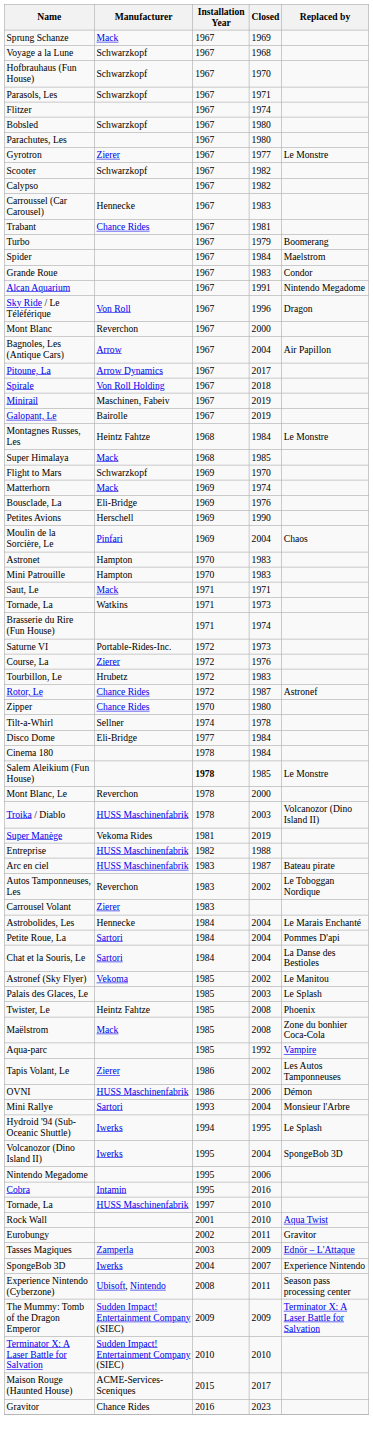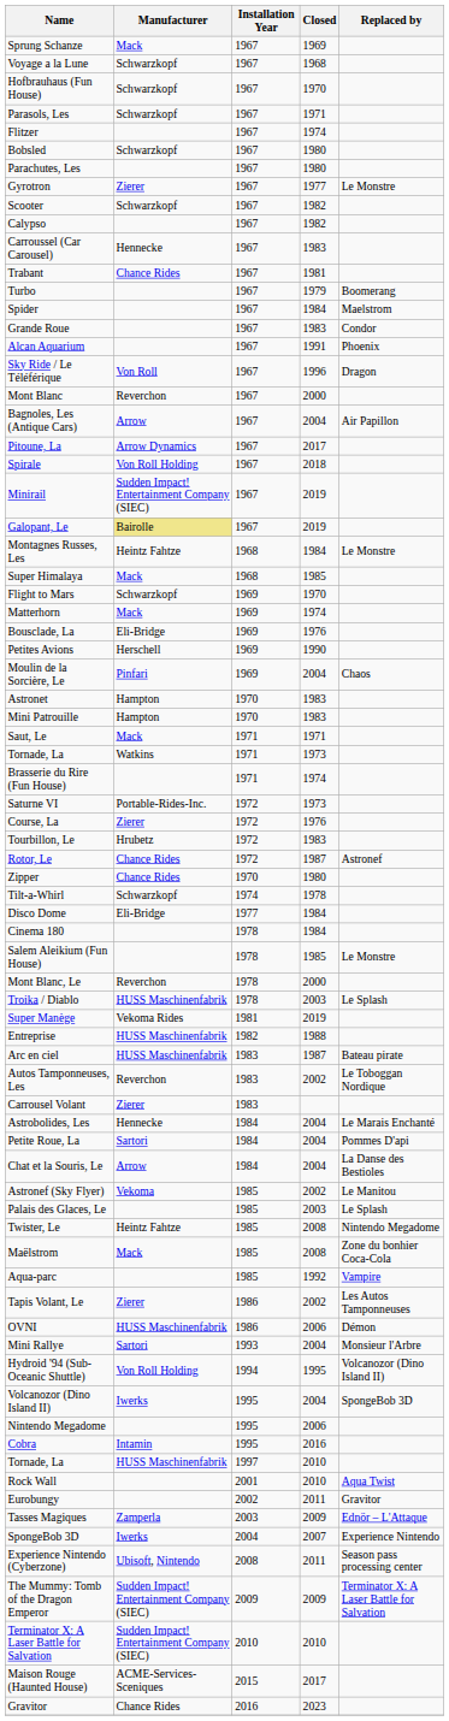Alcan Aquarium | Replaced by: Nintendo Megadome -> Phoenix
Minirail | Manufacturer: Maschinen, Fabeiv -> Sudden Impact! Entertainment Company (SIEC)
Galopant, Le | Manufacturer: no background -> khaki background
Tilt-a-Whirl | Manufacturer: Sellner -> Schwarzkopf
Salem Aleikium (Fun House) | Installation Year: bold -> normal
Troika / Diablo | Replaced by: Volcanozor (Dino Island II) -> Le Splash
Chat et la Souris, Le | Manufacturer: Sartori -> Arrow
Twister, Le | Replaced by: Phoenix -> Nintendo Megadome
Hydroid '94 (Sub-Oceanic Shuttle) | Manufacturer: Iwerks -> Von Roll Holding
Hydroid '94 (Sub-Oceanic Shuttle) | Replaced by: Le Splash -> Volcanozor (Dino Island II)
